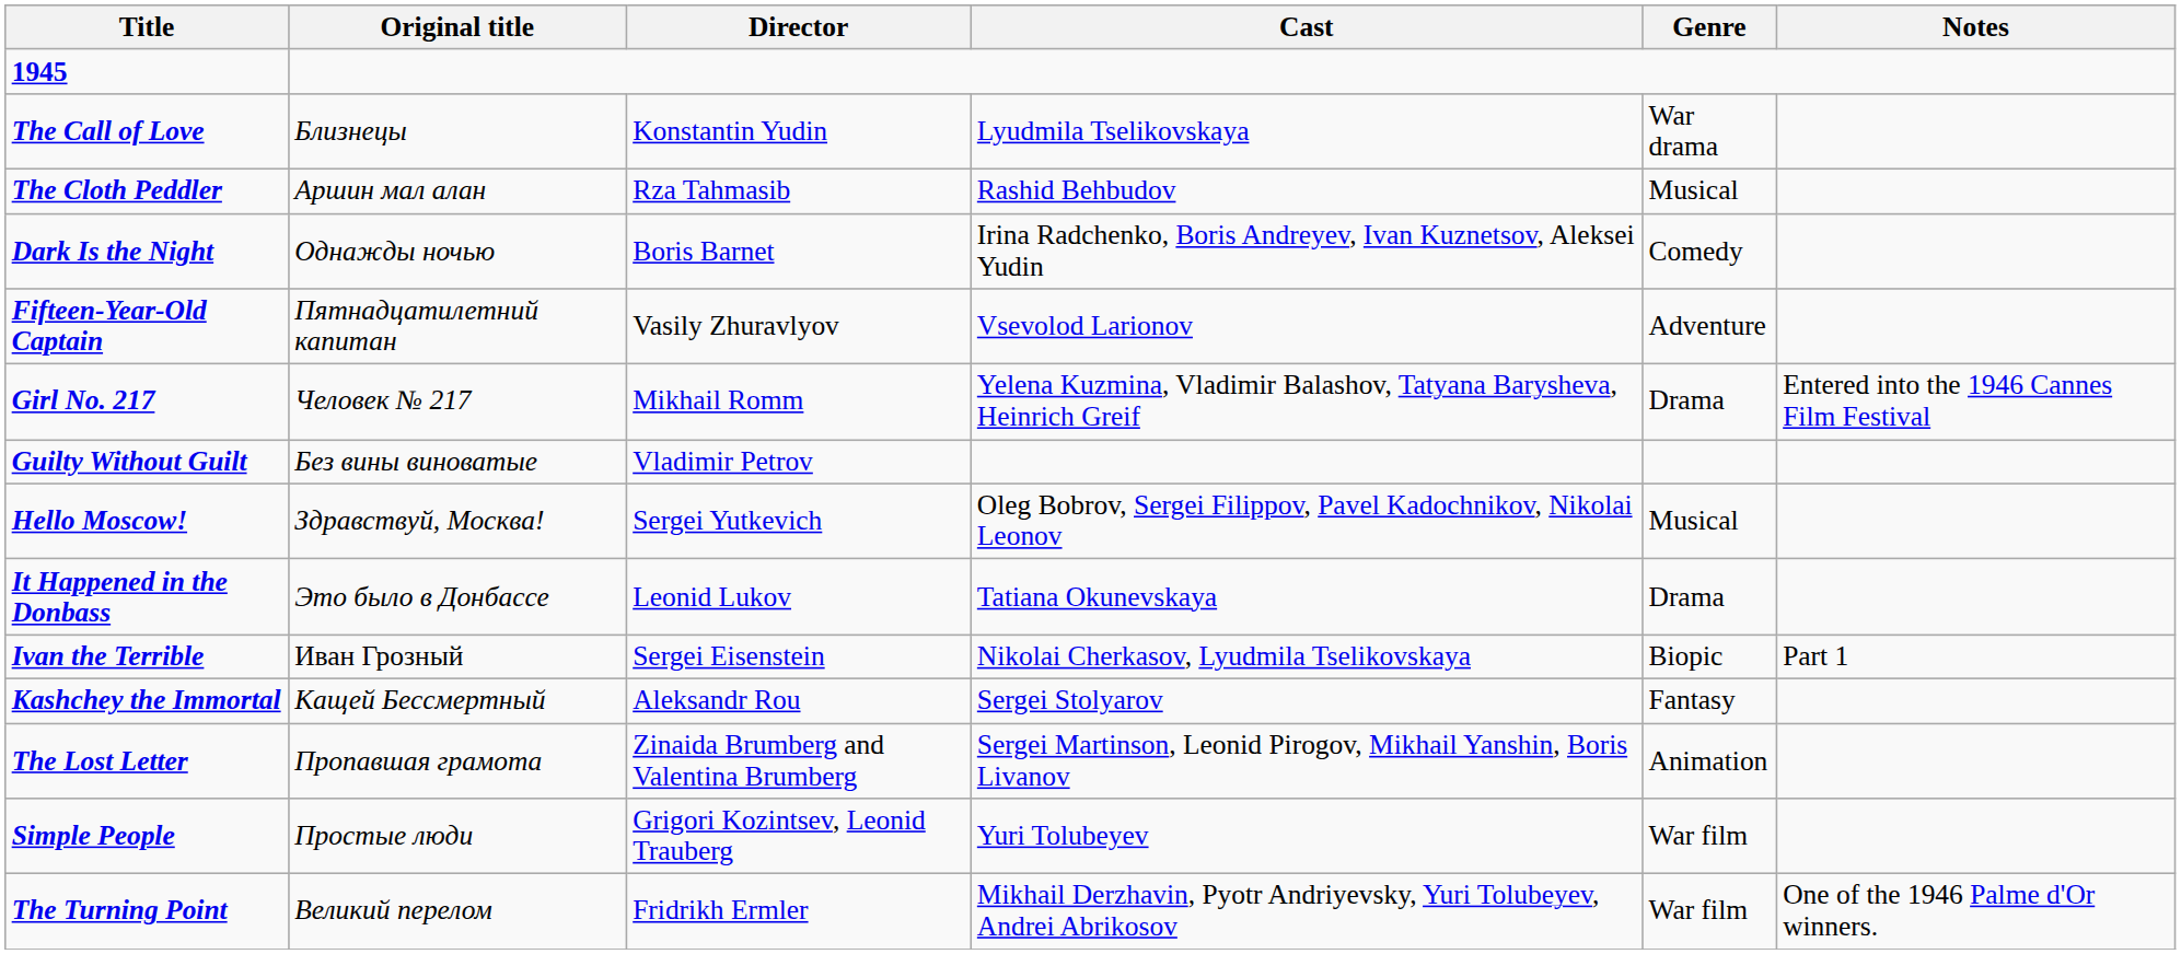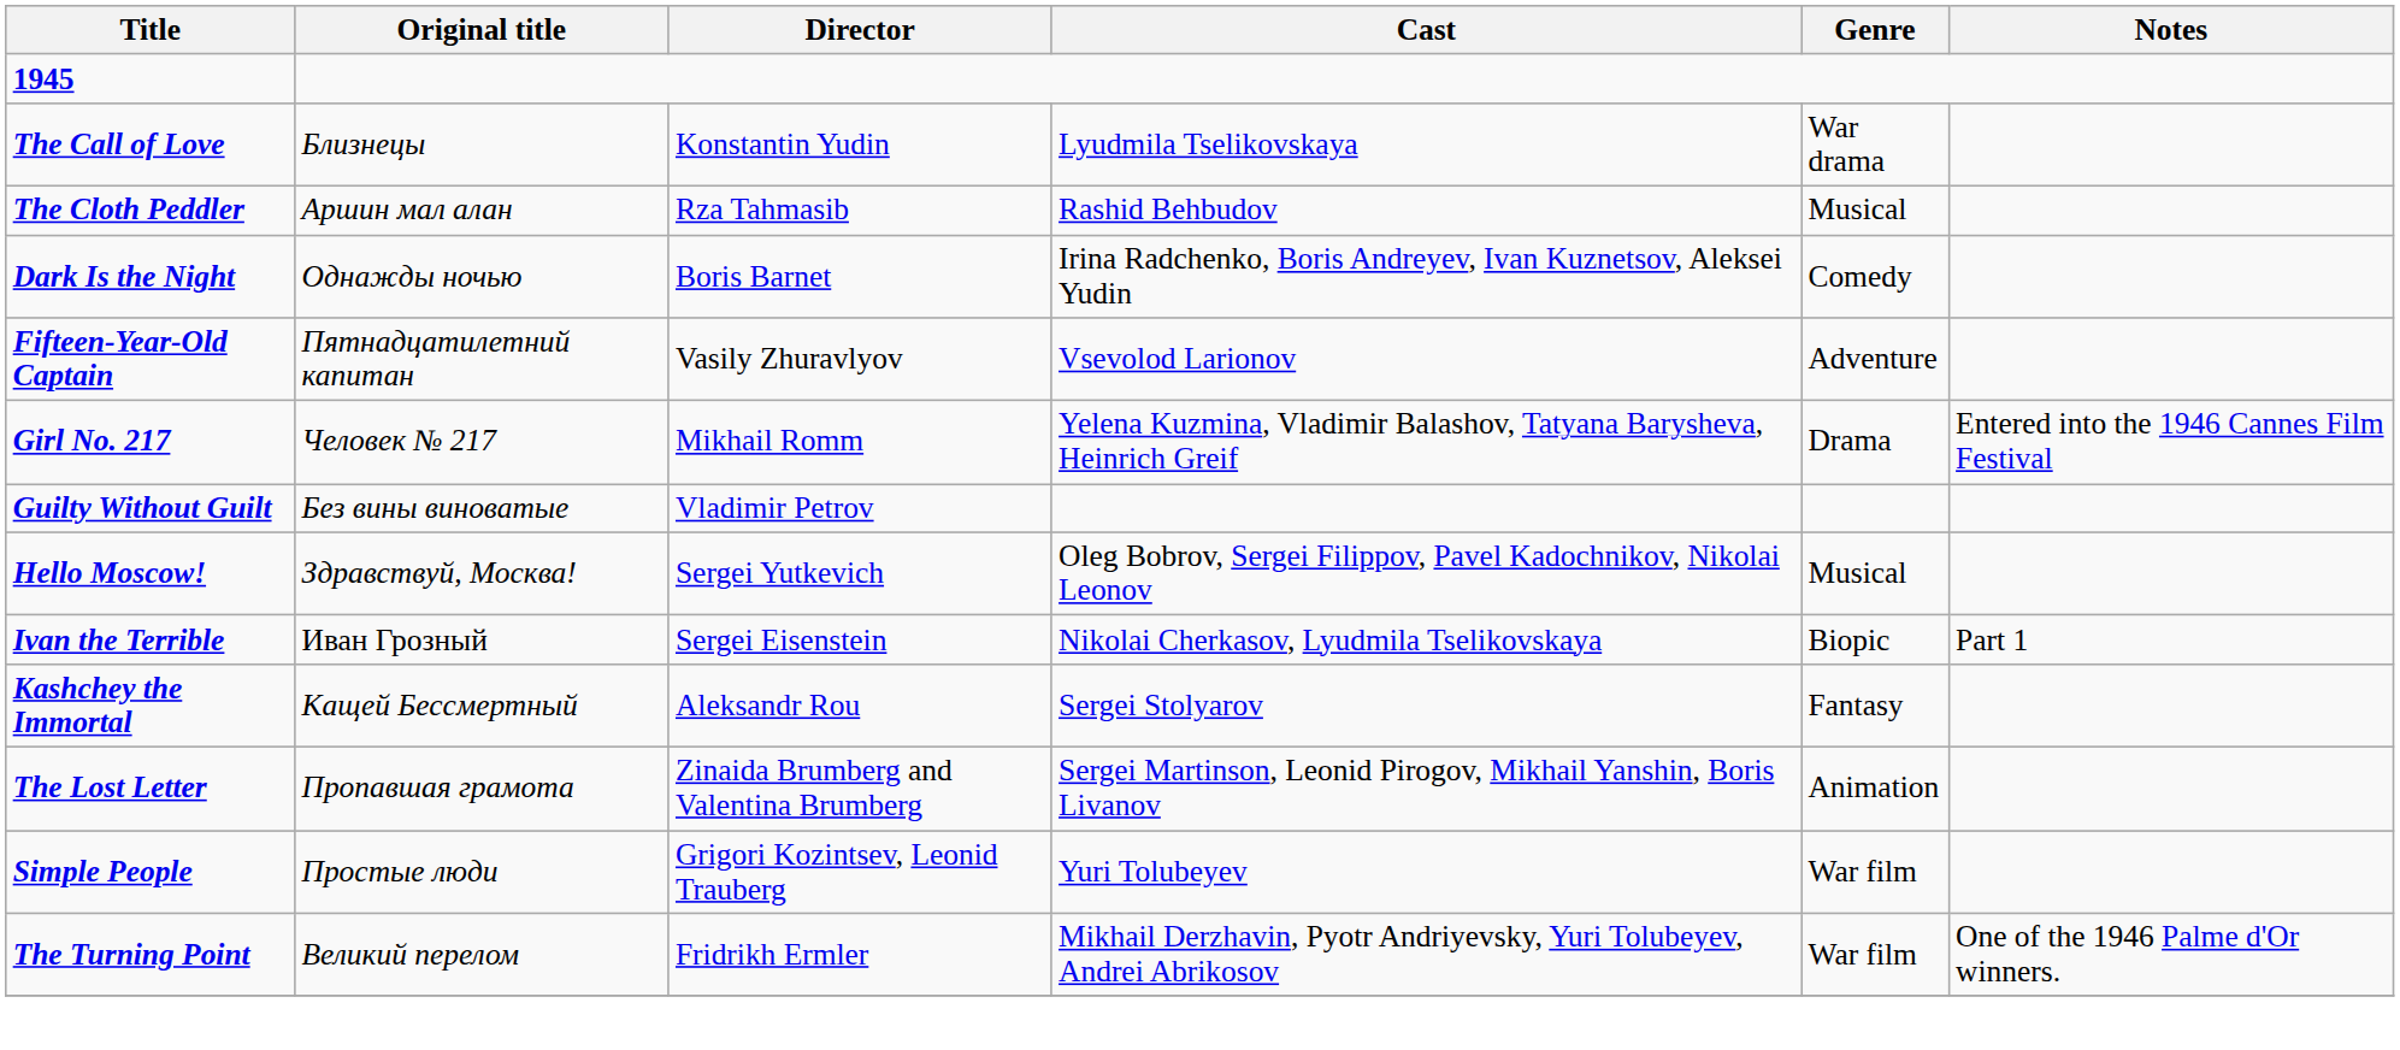- row: It Happened in the Donbass | Это было в Донбассе | Leonid Lukov | Tatiana Okunevskaya | Drama
